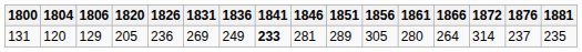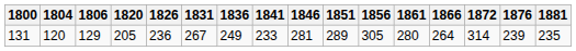131 | 1831: 269 -> 267
131 | 1841: bold -> normal
131 | 1876: 237 -> 239
